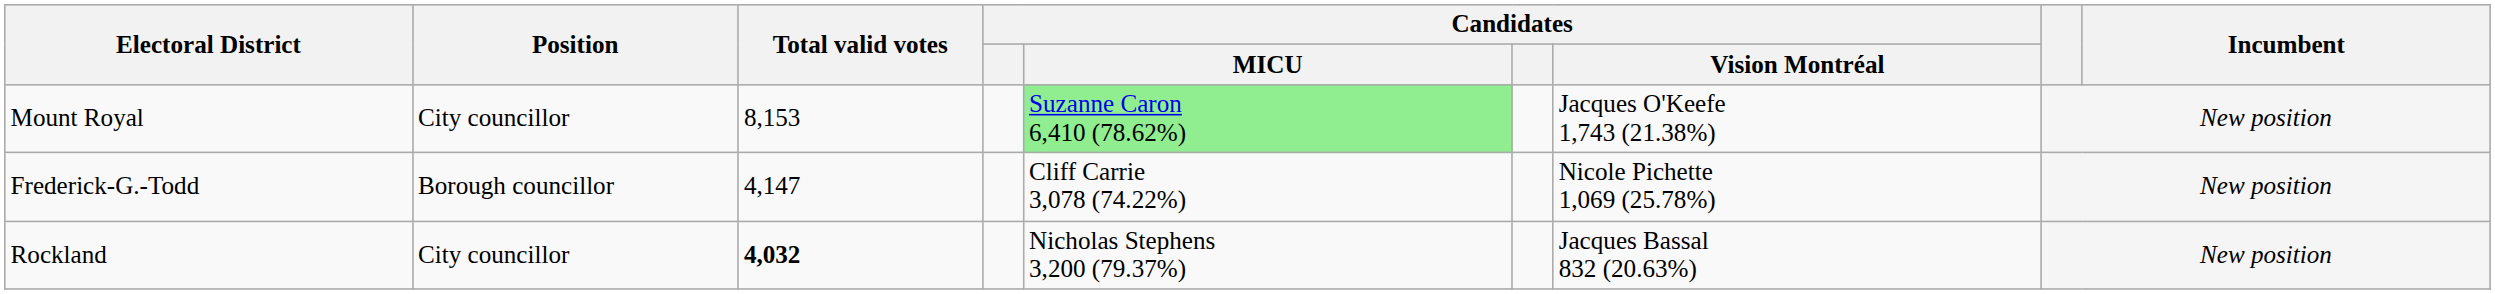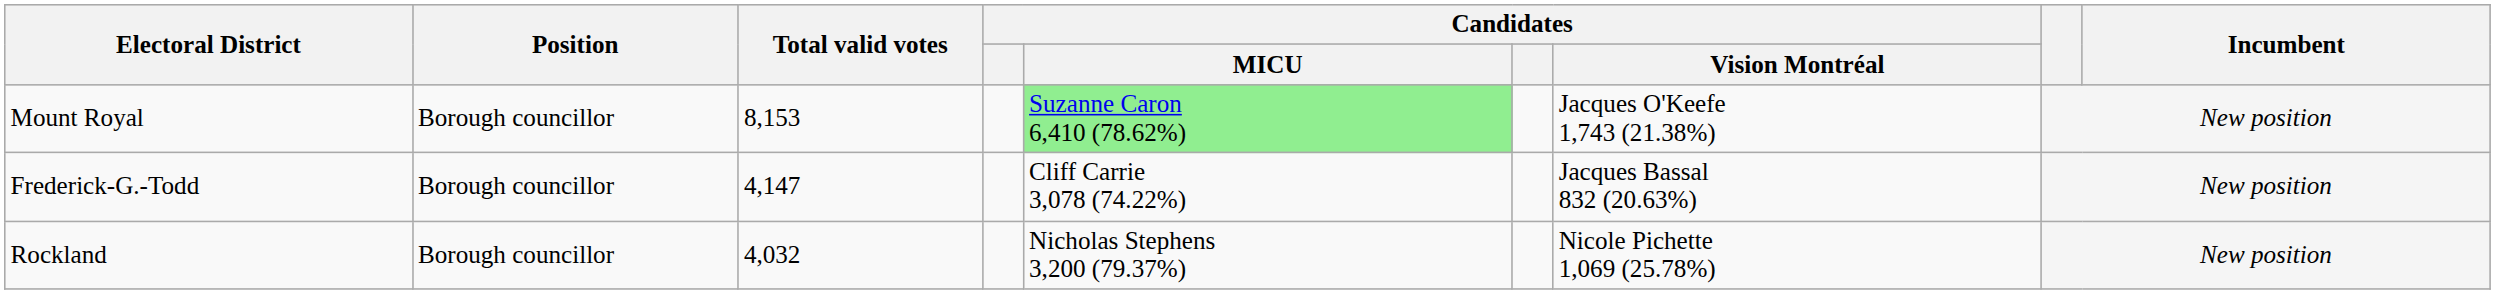Mount Royal | Position: City councillor -> Borough councillor
Frederick-G.-Todd | Candidates / Vision Montréal: Nicole Pichette 1,069 (25.78%) -> Jacques Bassal 832 (20.63%)
Rockland | Position: City councillor -> Borough councillor
Rockland | Total valid votes: bold -> normal
Rockland | Candidates / Vision Montréal: Jacques Bassal 832 (20.63%) -> Nicole Pichette 1,069 (25.78%)
